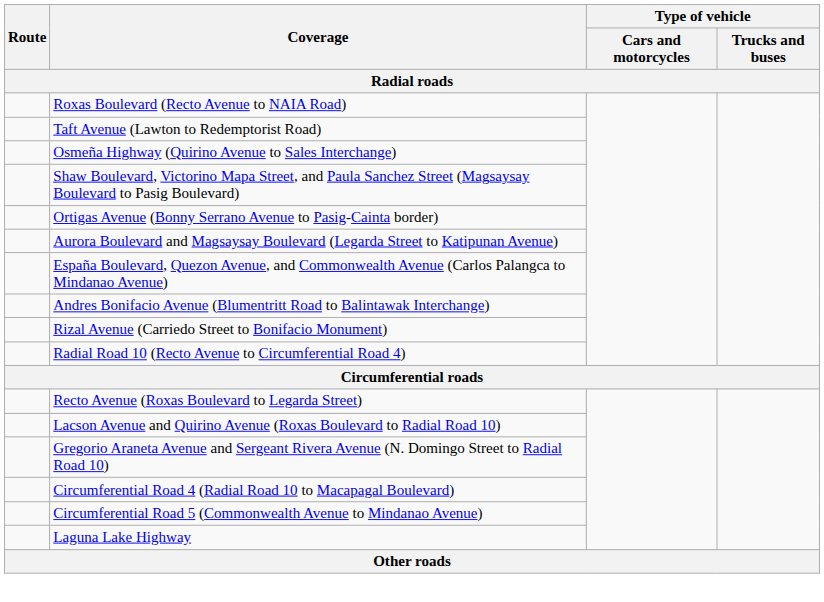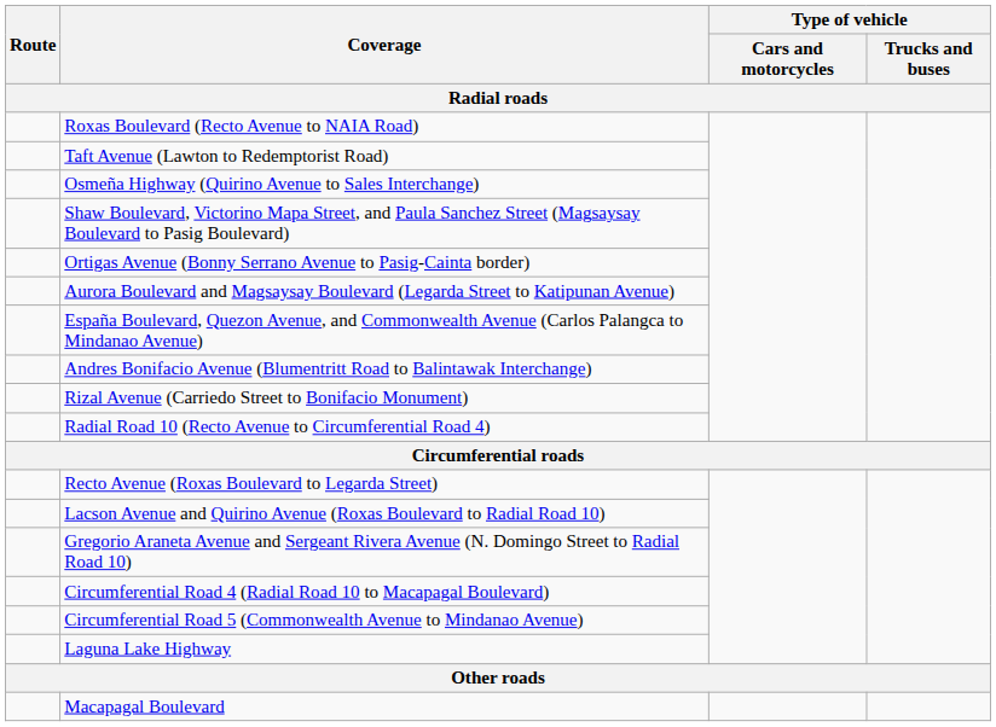+ row: Macapagal Boulevard
